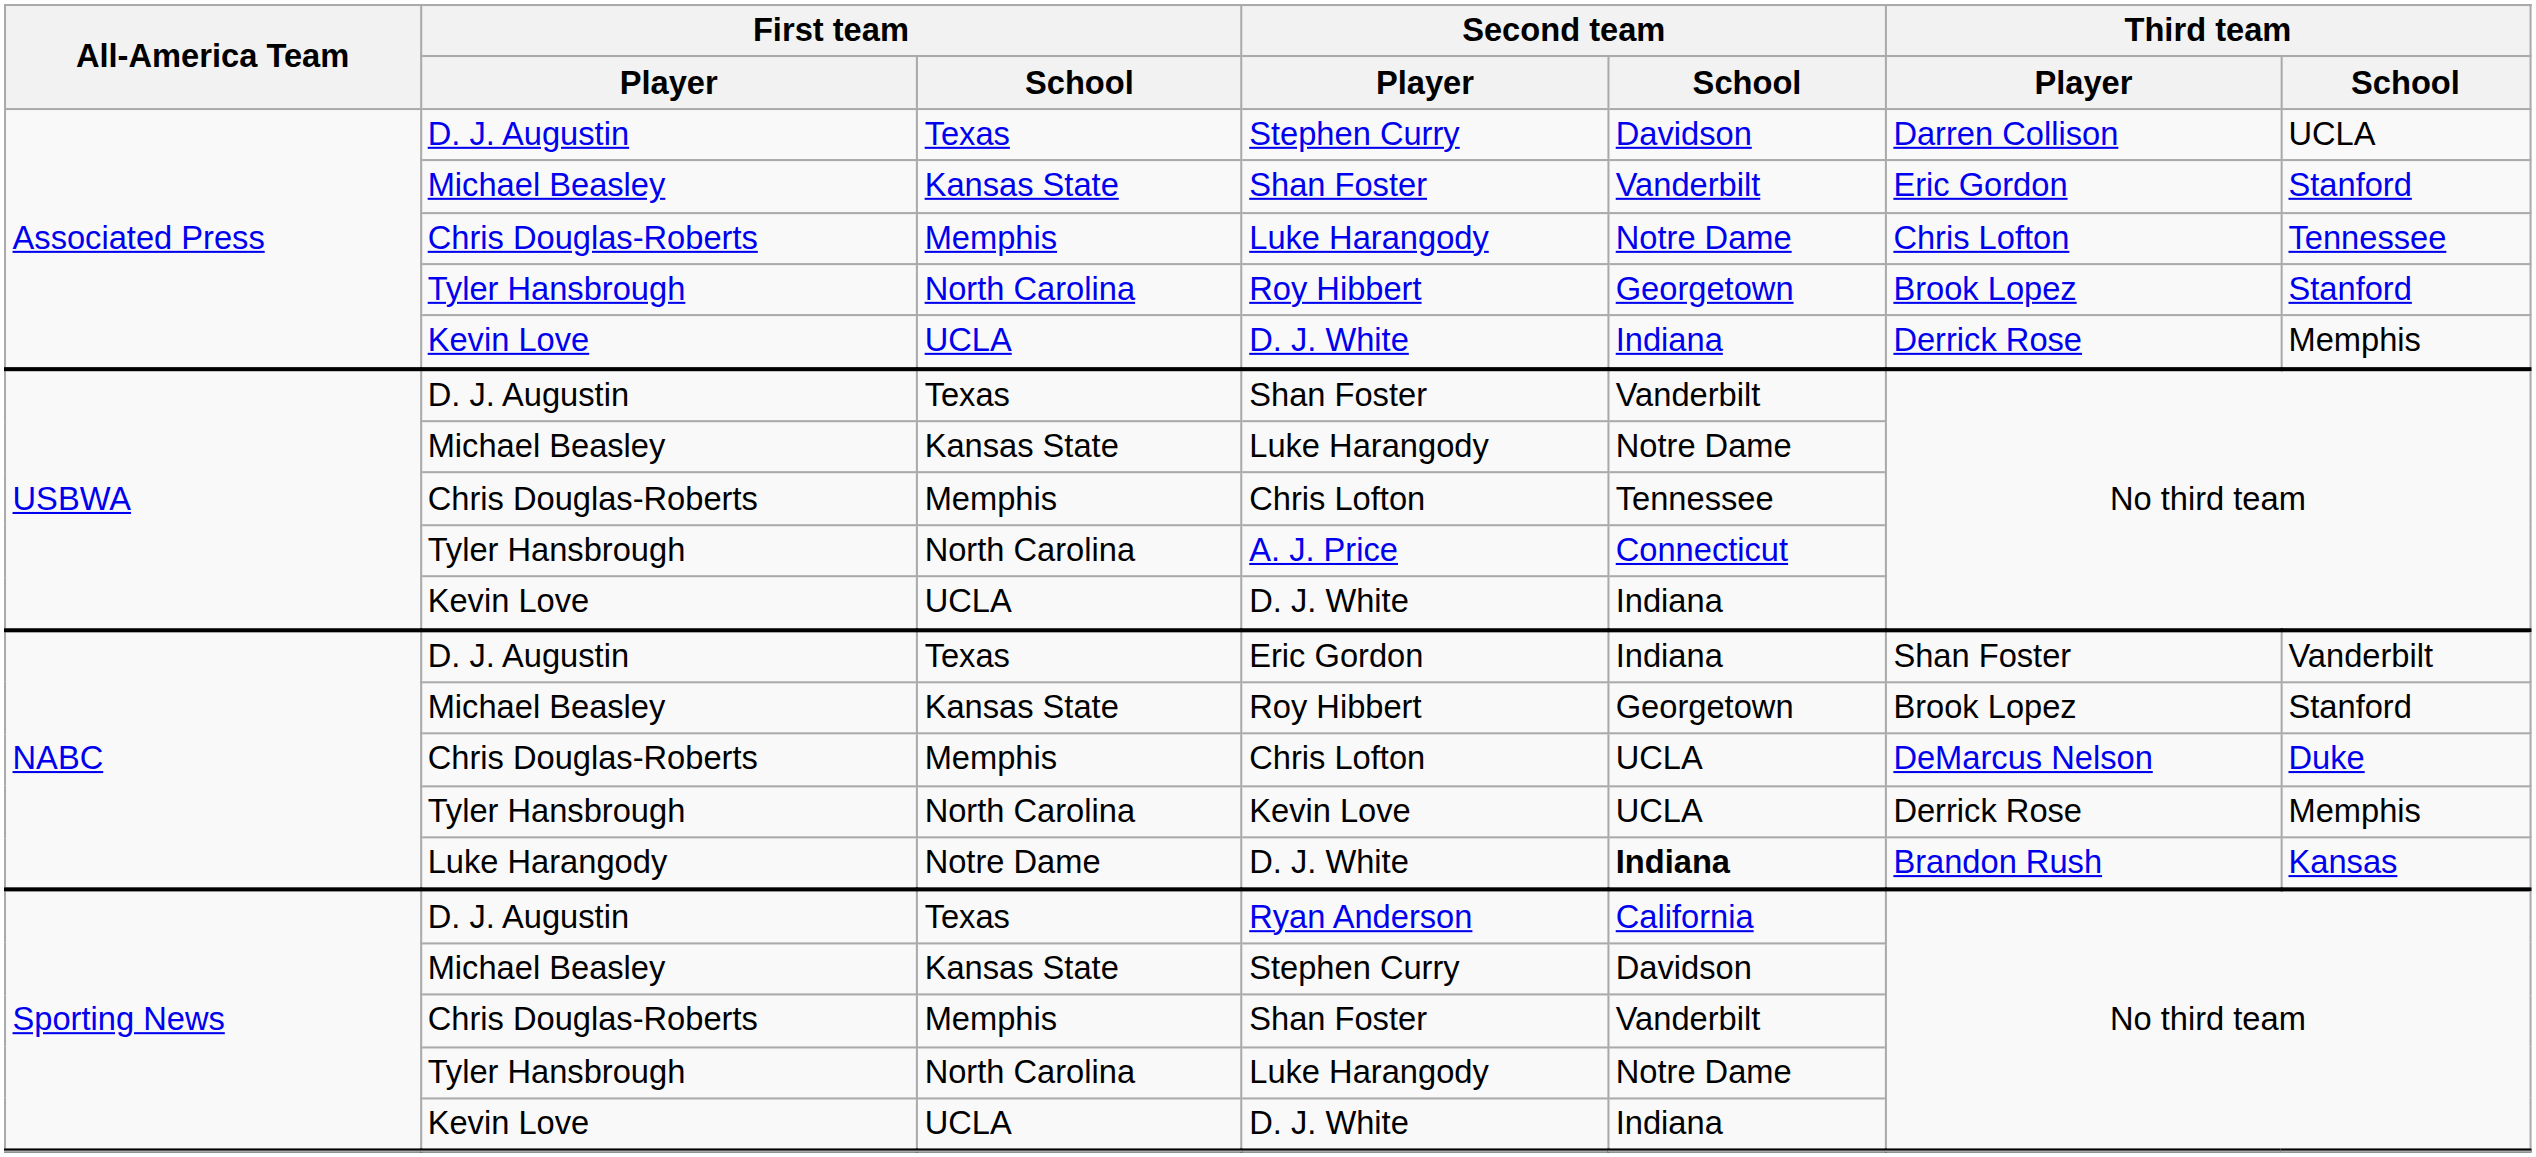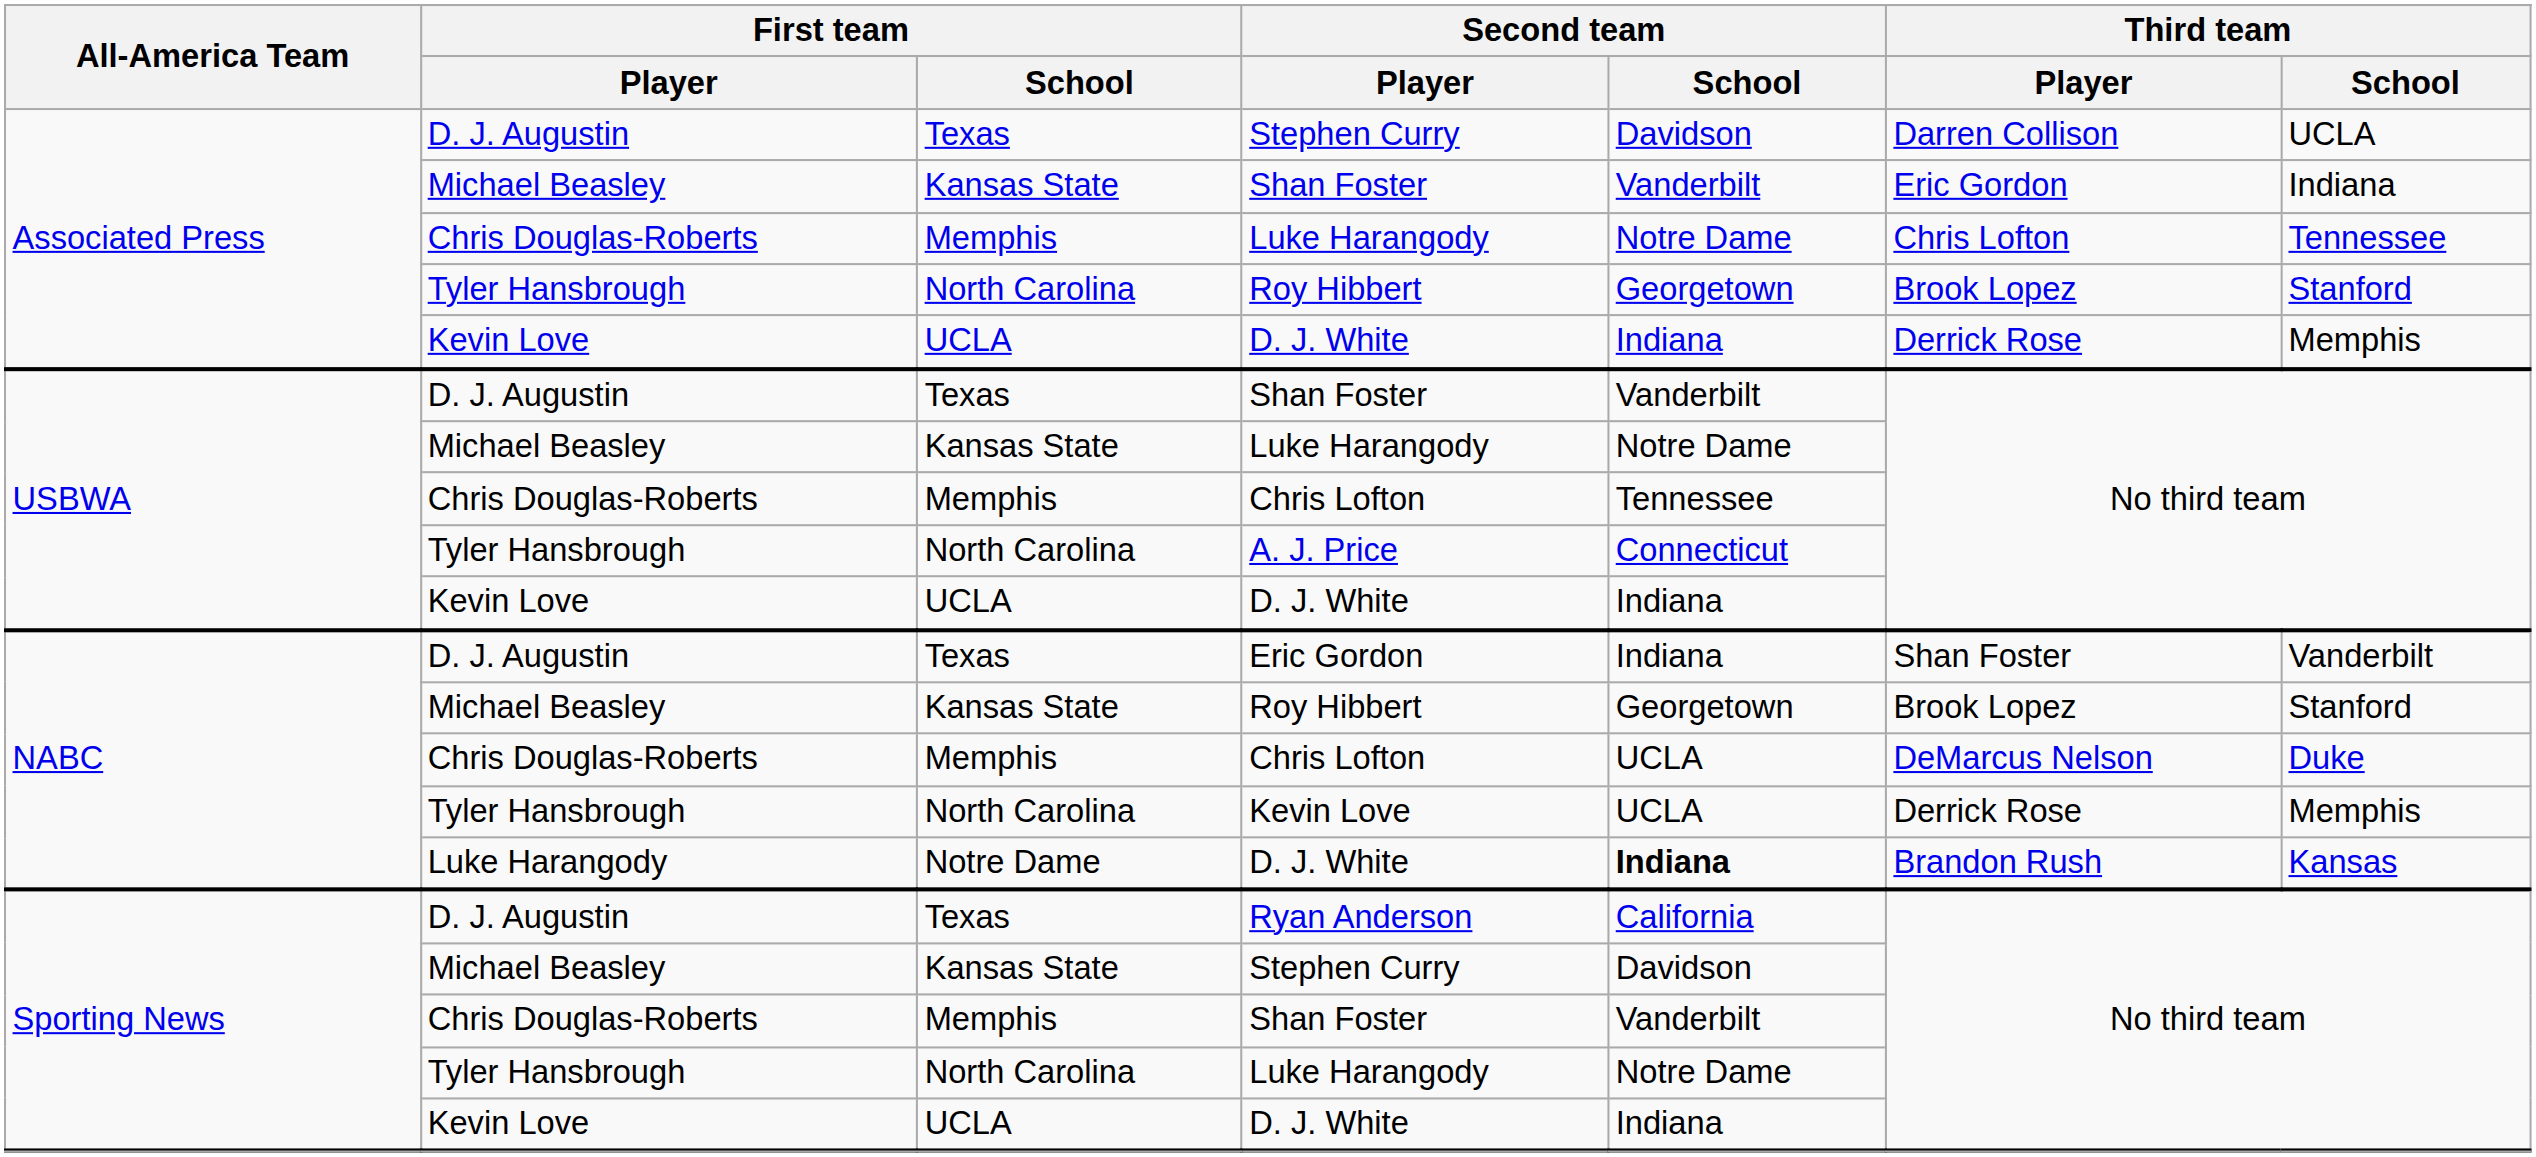Associated Press / Shan Foster | Third team / School: Stanford -> Indiana
